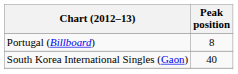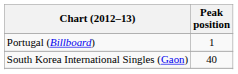Portugal (Billboard) | Peak position: 8 -> 1
